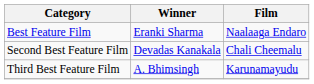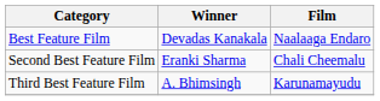Best Feature Film | Winner: Eranki Sharma -> Devadas Kanakala
Second Best Feature Film | Winner: Devadas Kanakala -> Eranki Sharma
